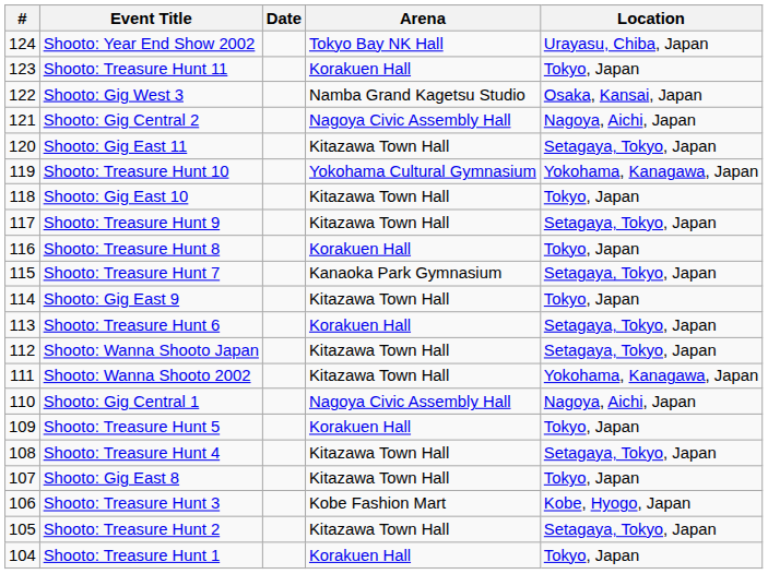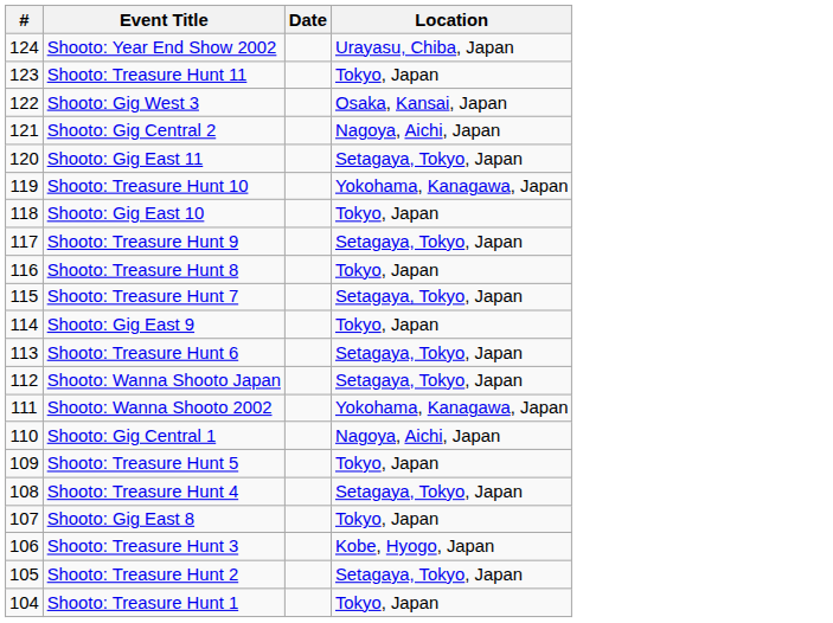- column: Arena | Tokyo Bay NK Hall | Korakuen Hall | Namba Grand Kagetsu Studio | Nagoya Civic Assembly Hall | Kitazawa Town Hall | Yokohama Cultural Gymnasium | Kitazawa Town Hall | Kitazawa Town Hall | Korakuen Hall | Kanaoka Park Gymnasium | Kitazawa Town Hall | Korakuen Hall | Kitazawa Town Hall | Kitazawa Town Hall | Nagoya Civic Assembly Hall | Korakuen Hall | Kitazawa Town Hall | Kitazawa Town Hall | Kobe Fashion Mart | Kitazawa Town Hall | Korakuen Hall
